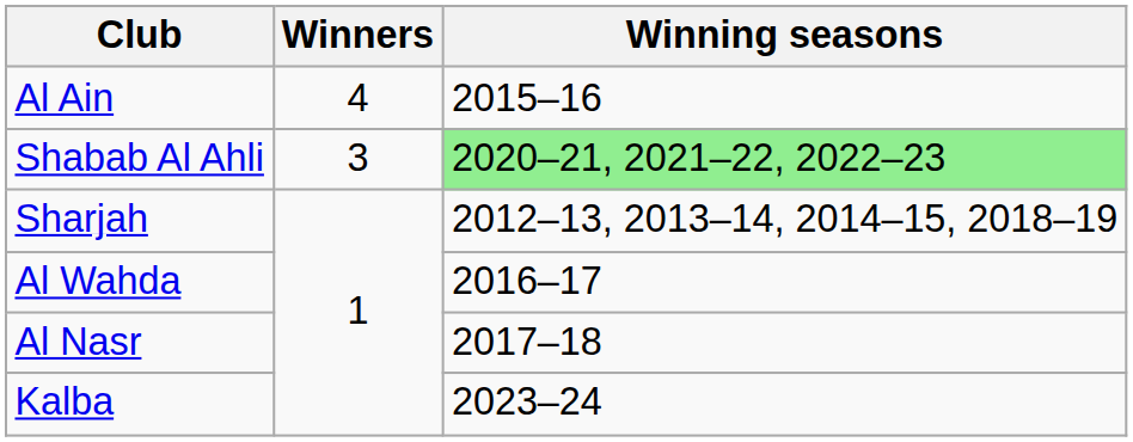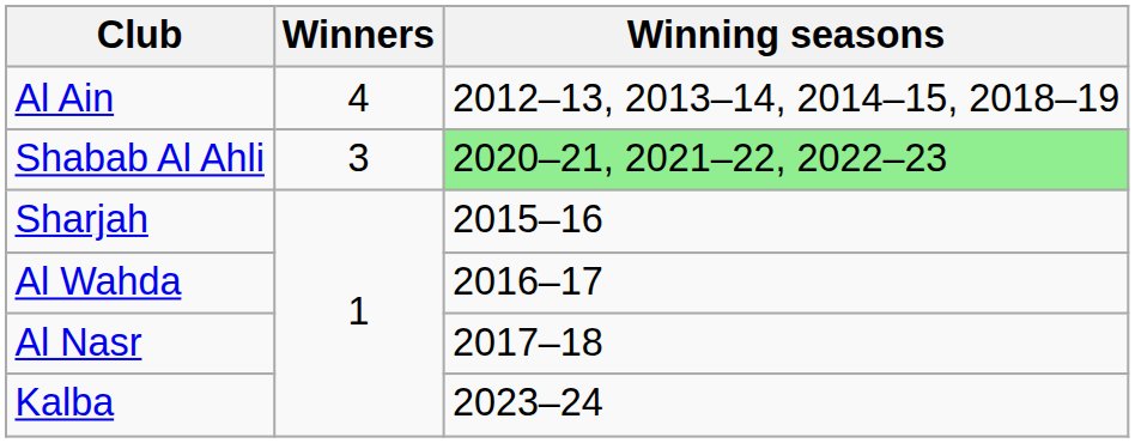Al Ain | Winning seasons: 2015–16 -> 2012–13, 2013–14, 2014–15, 2018–19
Sharjah | Winning seasons: 2012–13, 2013–14, 2014–15, 2018–19 -> 2015–16
